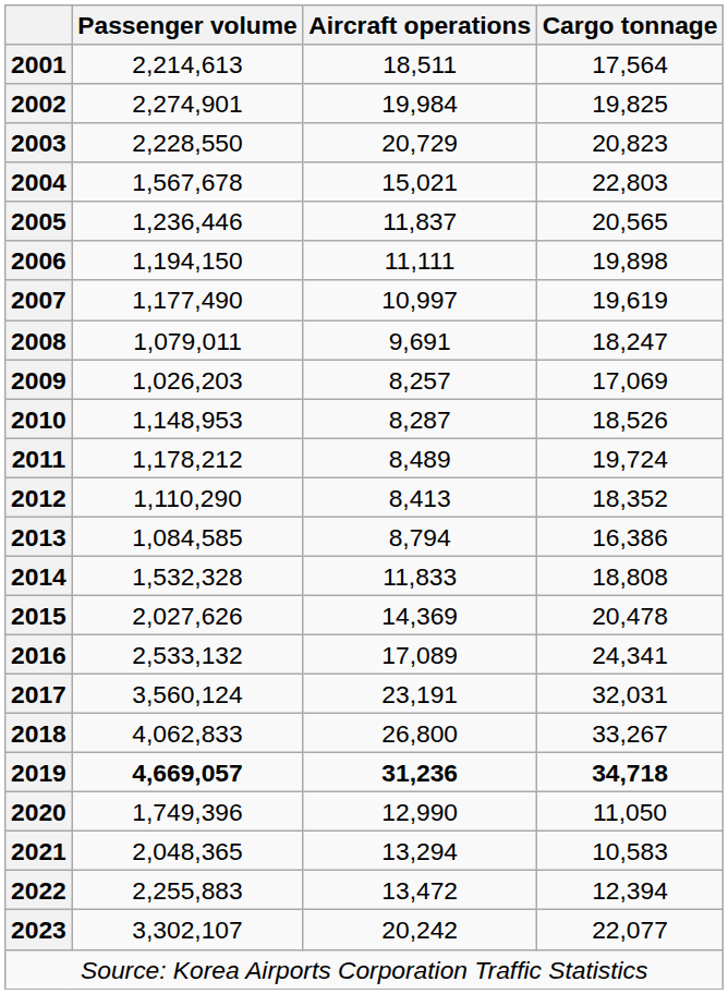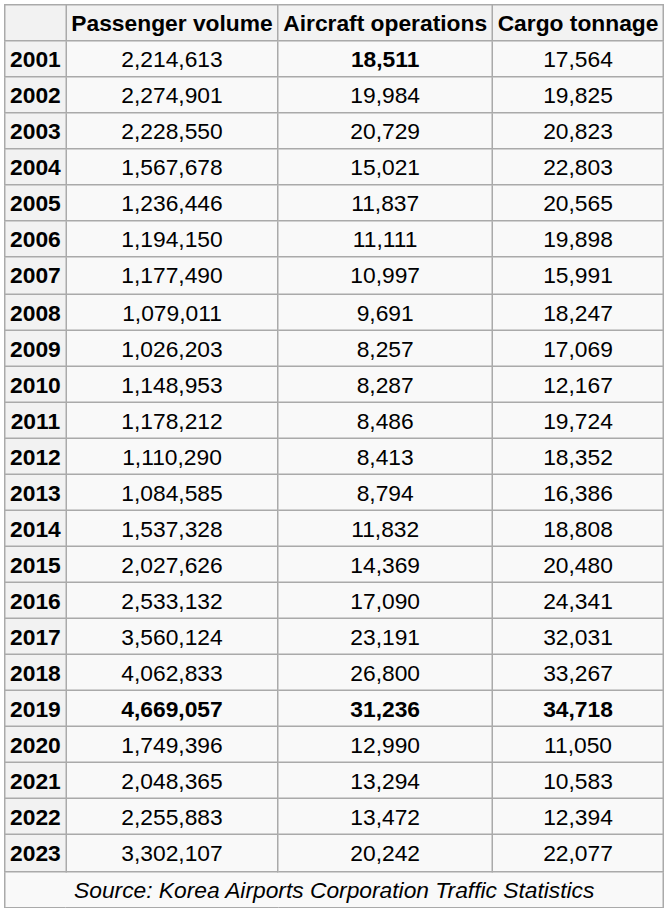2001 | Aircraft operations: normal -> bold
2007 | Cargo tonnage: 19,619 -> 15,991
2010 | Cargo tonnage: 18,526 -> 12,167
2011 | Aircraft operations: 8,489 -> 8,486
2014 | Passenger volume: 1,532,328 -> 1,537,328
2014 | Aircraft operations: 11,833 -> 11,832
2015 | Cargo tonnage: 20,478 -> 20,480
2016 | Aircraft operations: 17,089 -> 17,090
